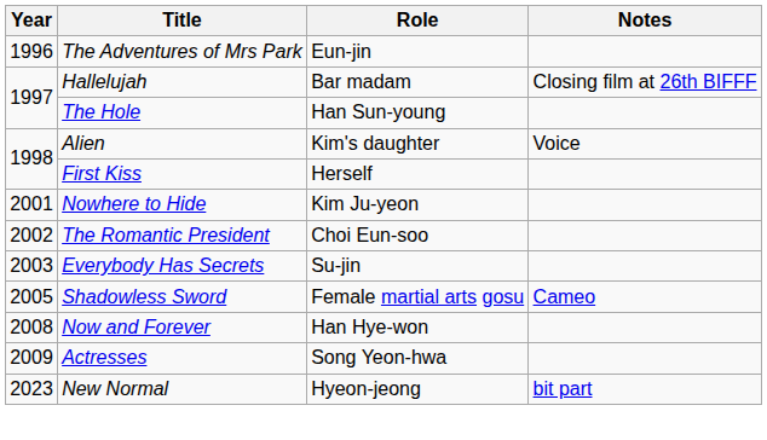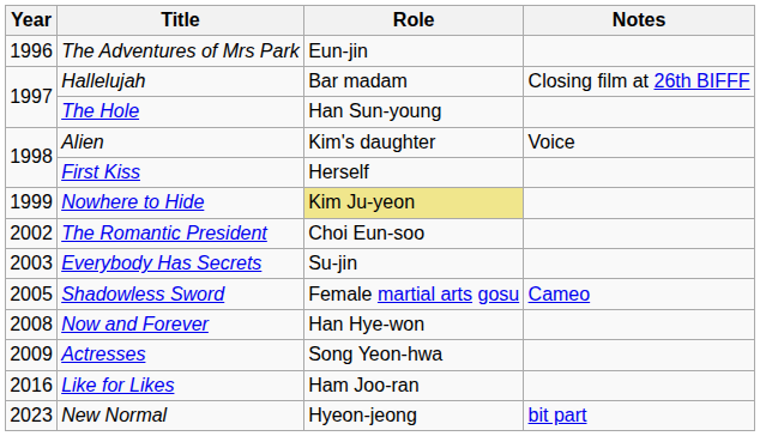Nowhere to Hide | Year: 2001 -> 1999
Nowhere to Hide | Role: no background -> khaki background
+ row: 2016 | Like for Likes | Ham Joo-ran
